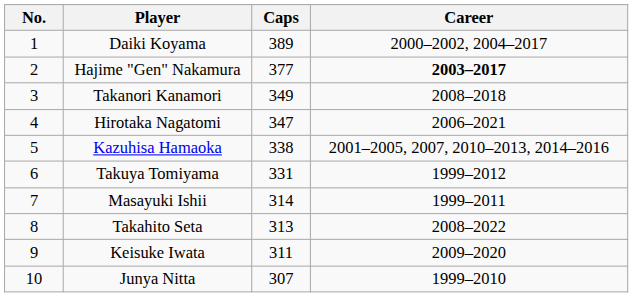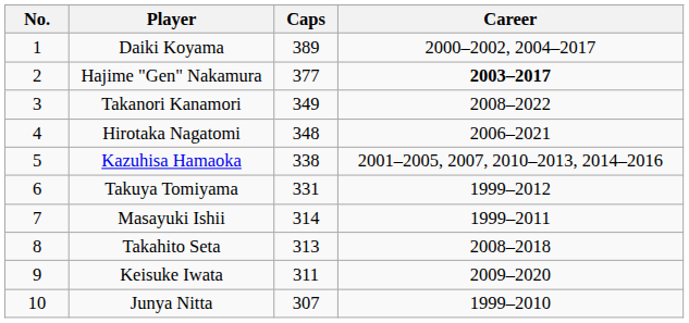Takanori Kanamori | Career: 2008–2018 -> 2008–2022
Hirotaka Nagatomi | Caps: 347 -> 348
Takahito Seta | Career: 2008–2022 -> 2008–2018
